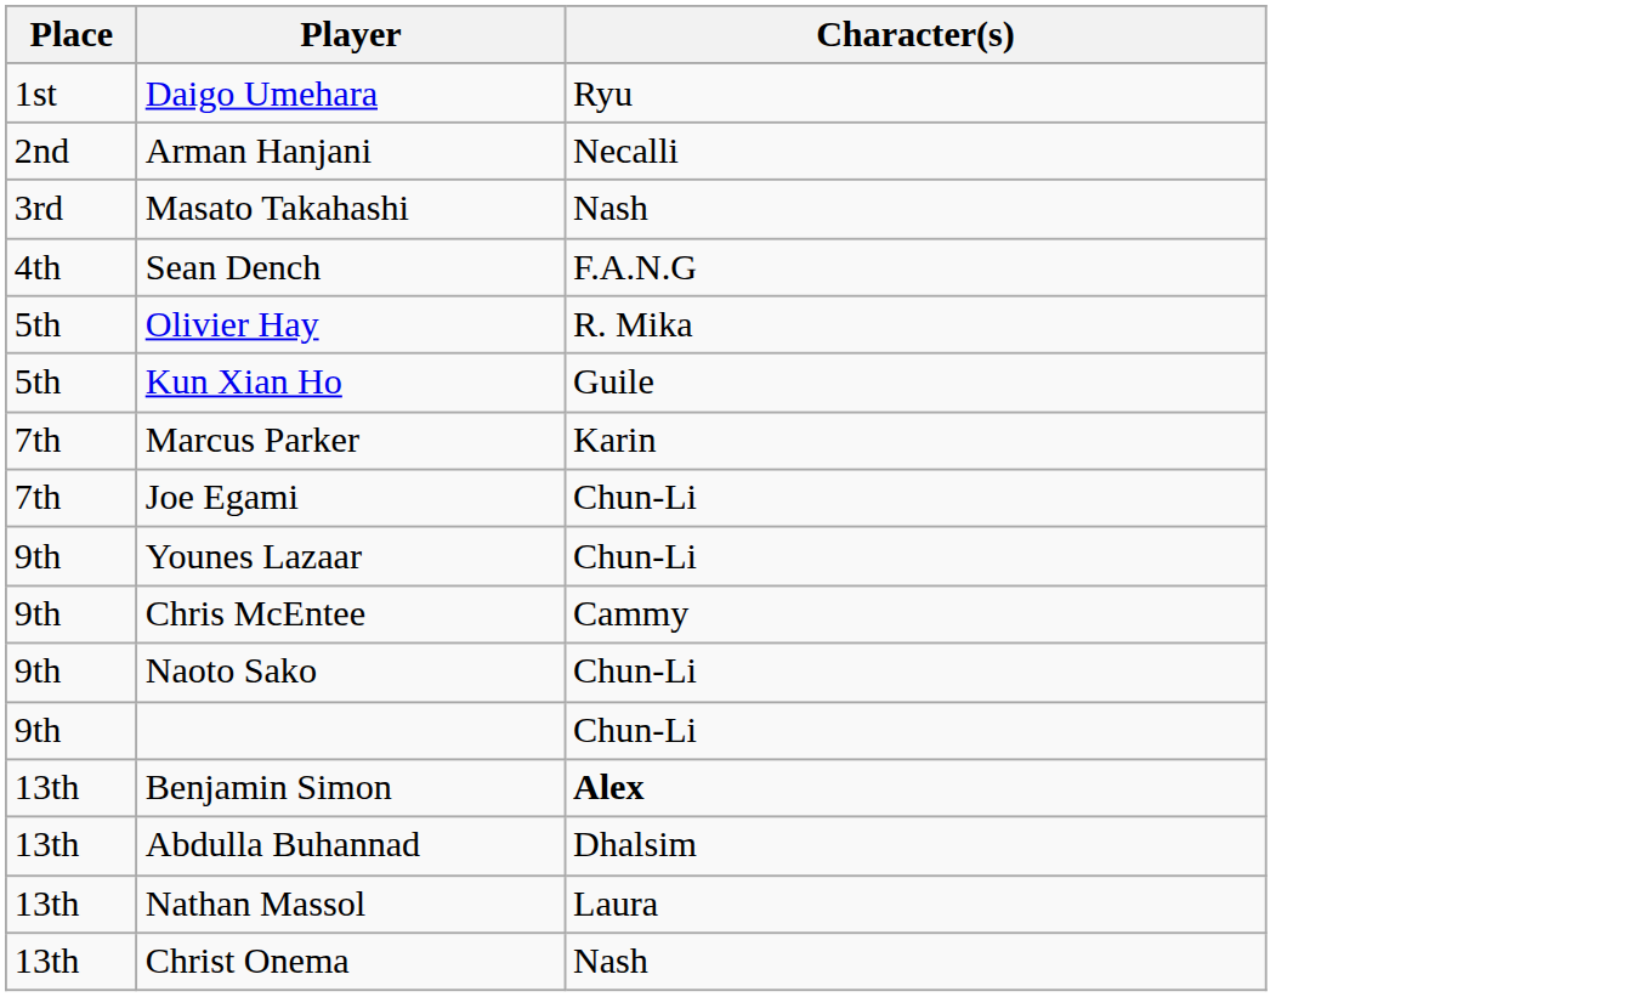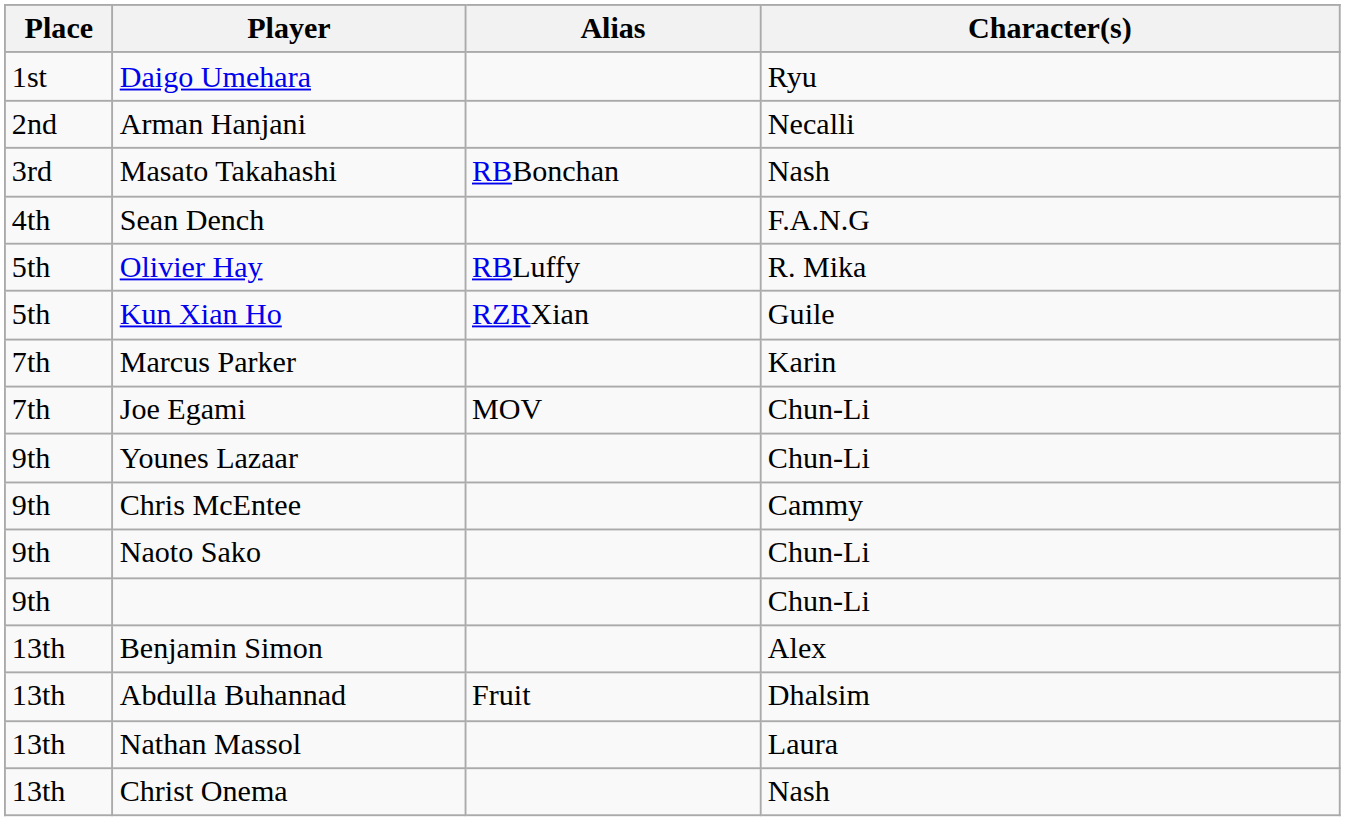+ column: Alias | RBBonchan | RBLuffy | RZRXian | MOV | Fruit
Benjamin Simon | Character(s): bold -> normal
